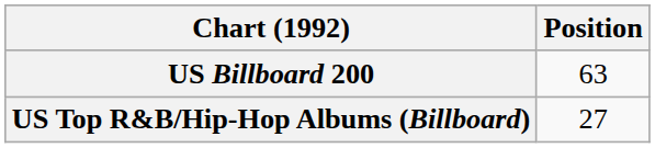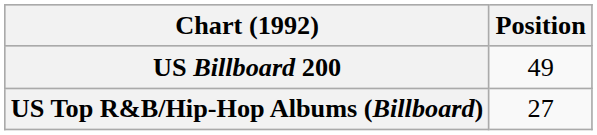US Billboard 200 | Position: 63 -> 49
